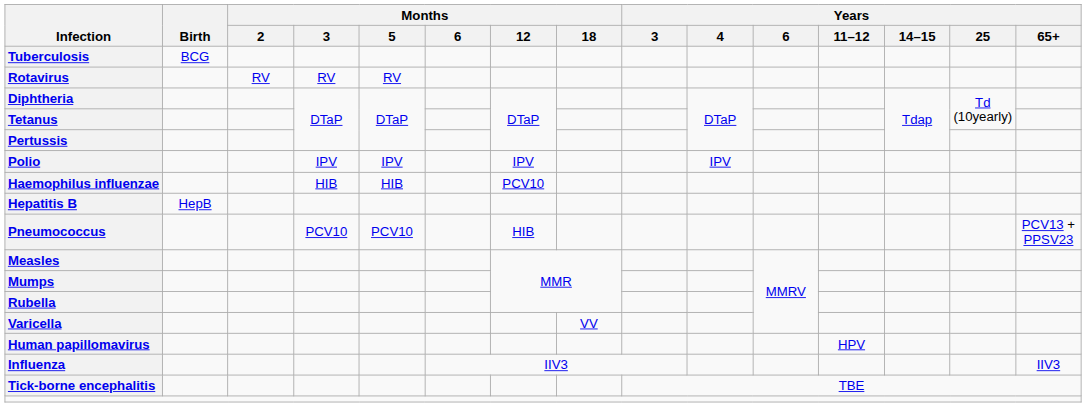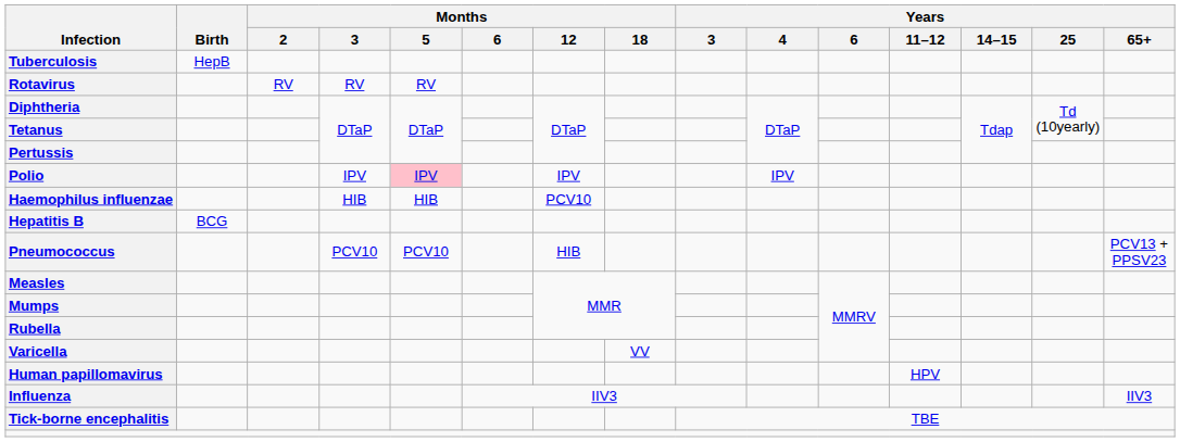Tuberculosis | Birth: BCG -> HepB
Polio | Months / 5: no background -> pink background
Hepatitis B | Birth: HepB -> BCG
